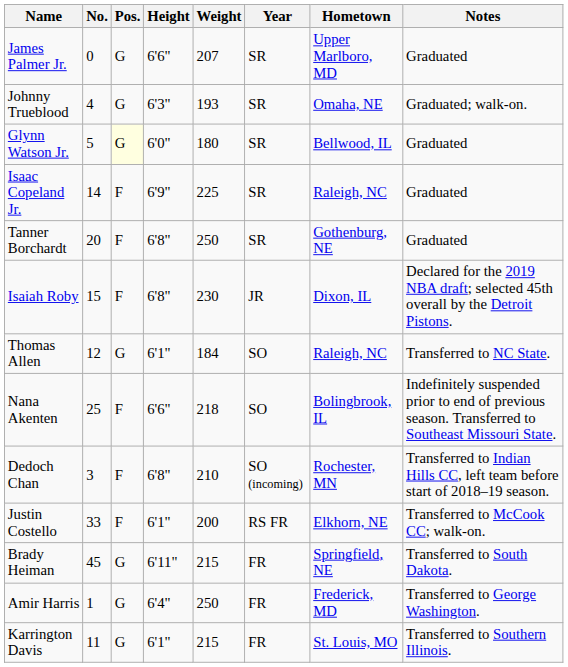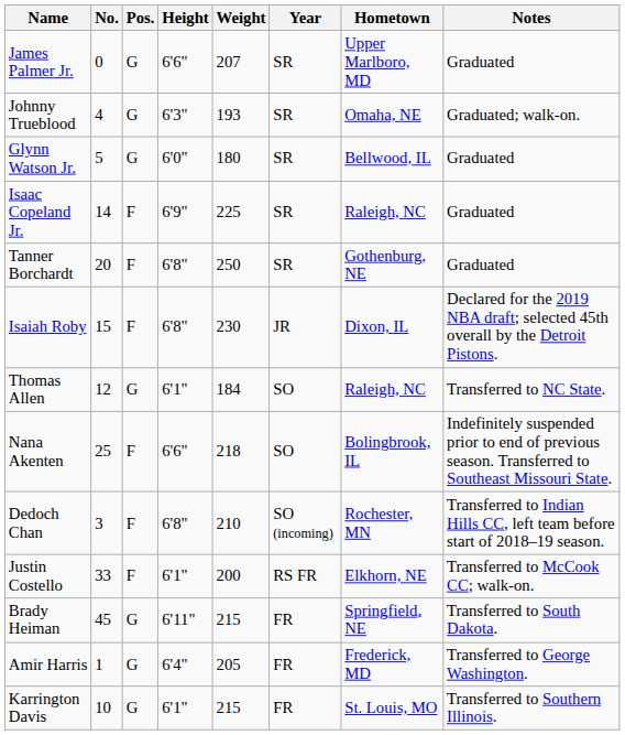Glynn Watson Jr. | Pos.: lightyellow background -> no background
Amir Harris | Weight: 250 -> 205
Karrington Davis | No.: 11 -> 10
